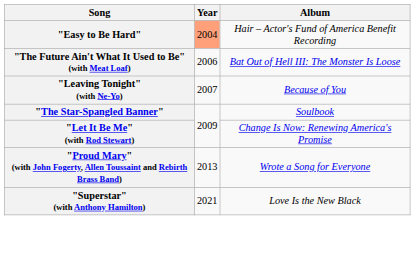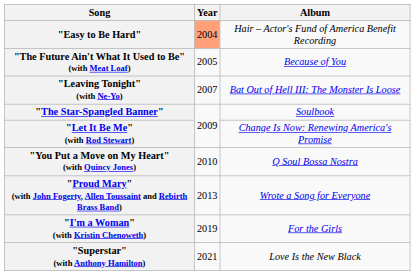"The Future Ain't What It Used to Be" (with Meat Loaf) | Year: 2006 -> 2005
"The Future Ain't What It Used to Be" (with Meat Loaf) | Album: Bat Out of Hell III: The Monster Is Loose -> Because of You
"Leaving Tonight" (with Ne-Yo) | Album: Because of You -> Bat Out of Hell III: The Monster Is Loose
+ row: "You Put a Move on My Heart" (with Quincy Jones) | 2010 | Q Soul Bossa Nostra
+ row: "I'm a Woman" (with Kristin Chenoweth) | 2019 | For the Girls
